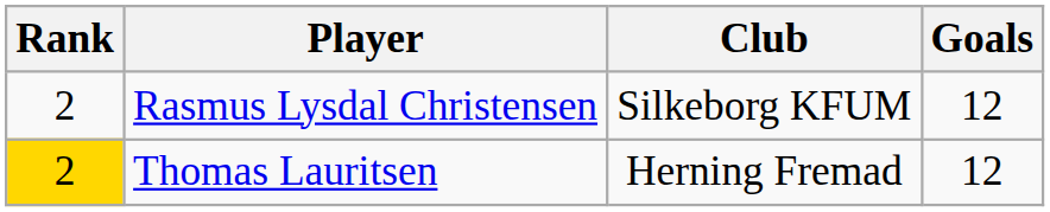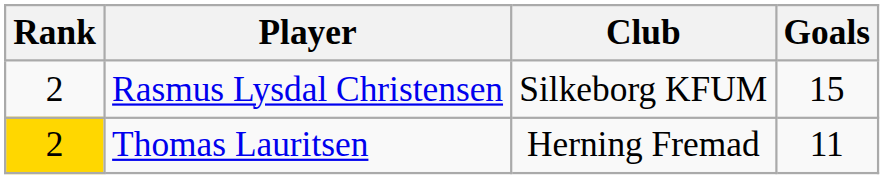Rasmus Lysdal Christensen | Goals: 12 -> 15
Thomas Lauritsen | Goals: 12 -> 11
